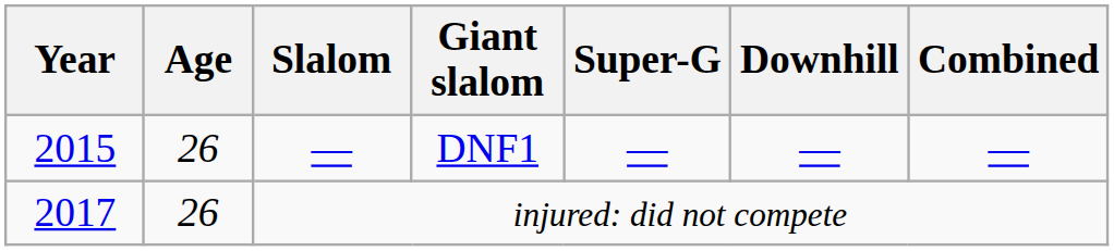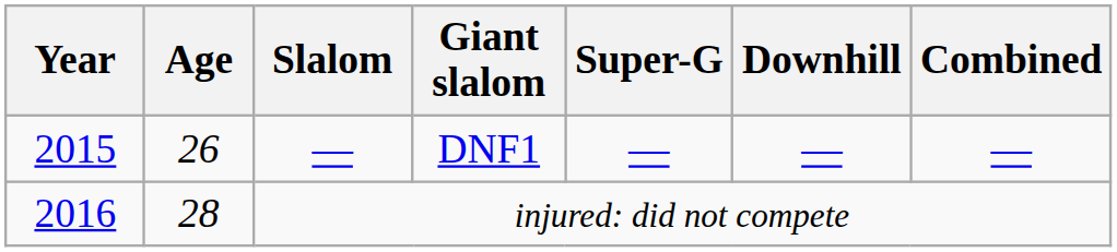injured: did not compete | Year: 2017 -> 2016
injured: did not compete | Age: 26 -> 28
